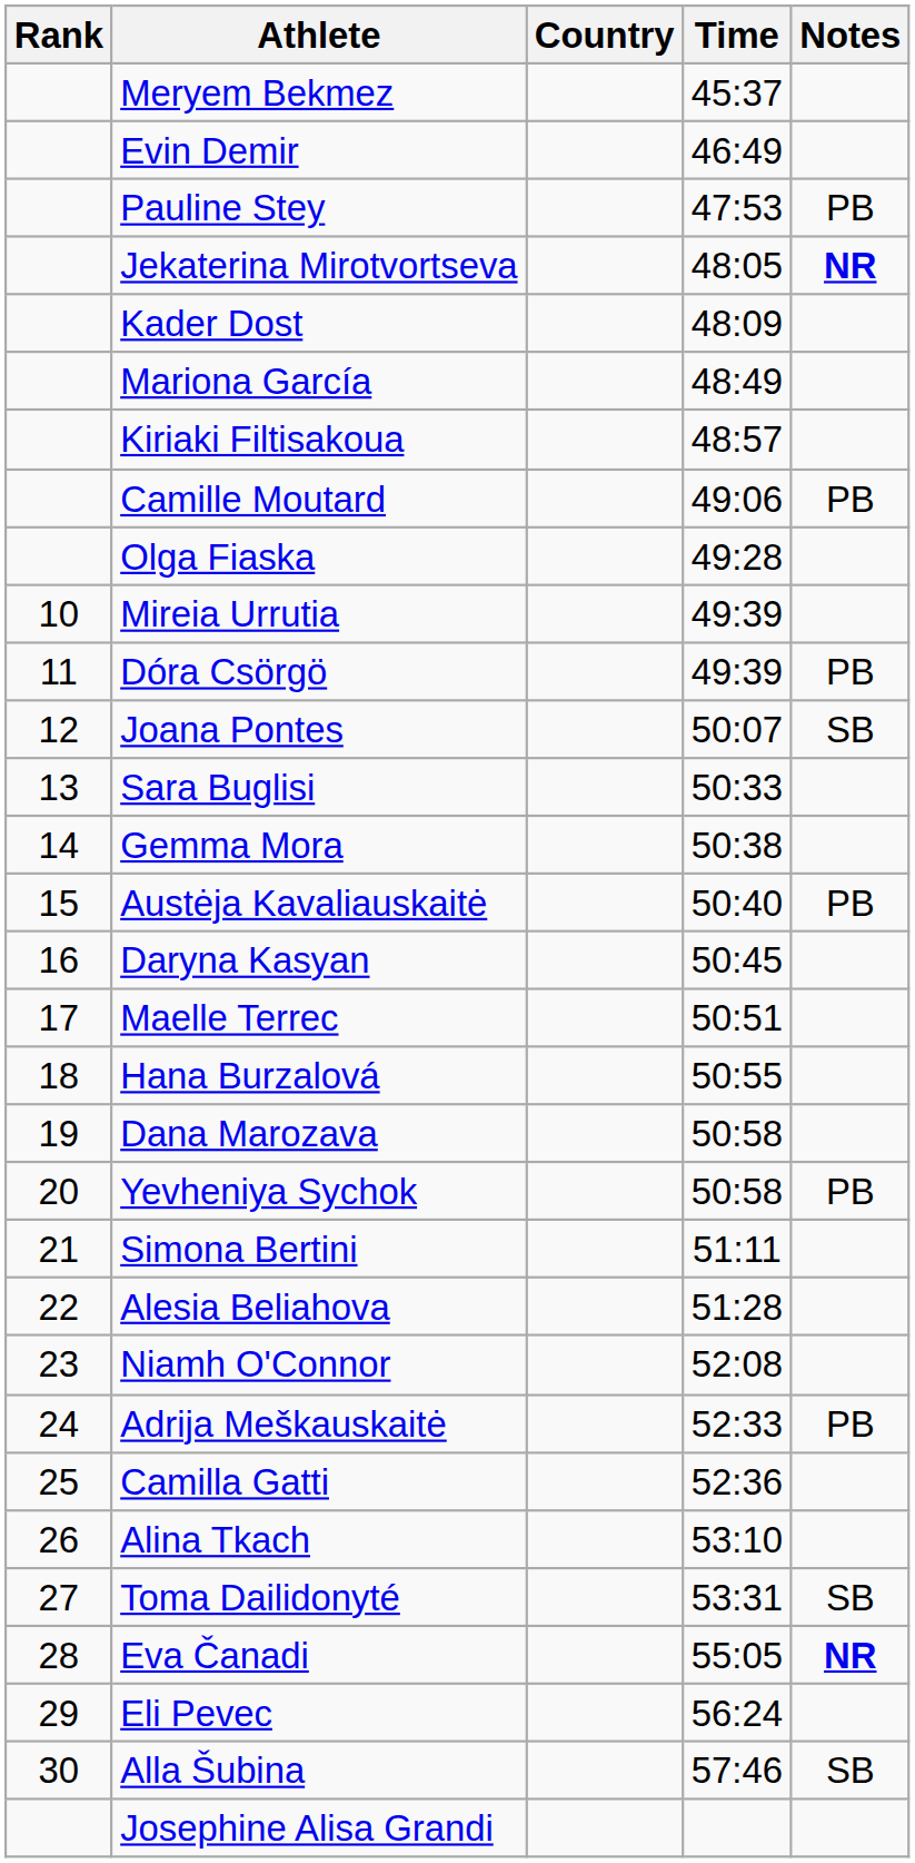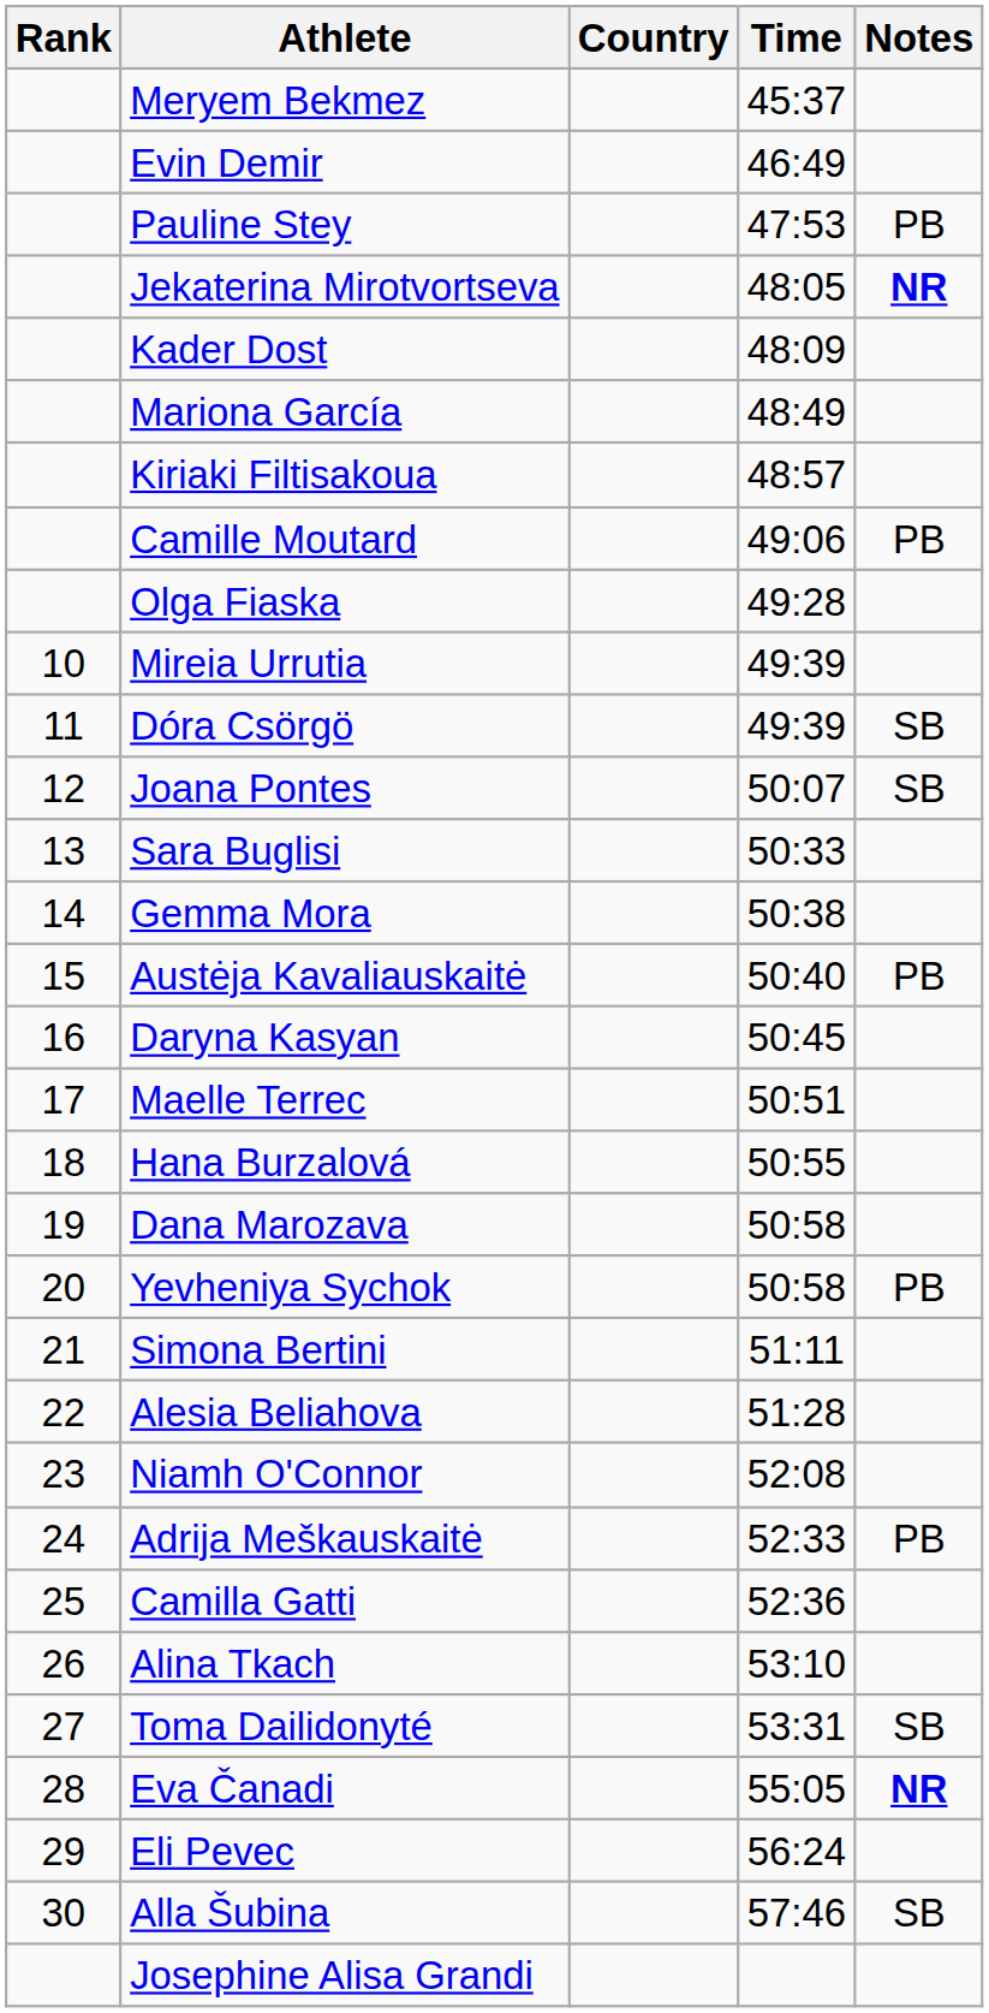Dóra Csörgö | Notes: PB -> SB
